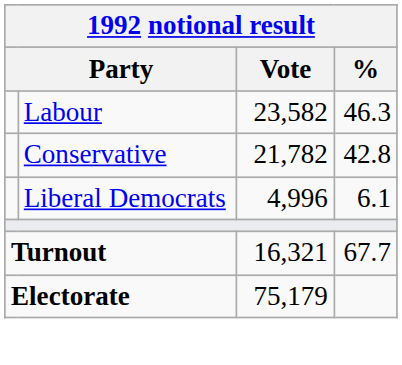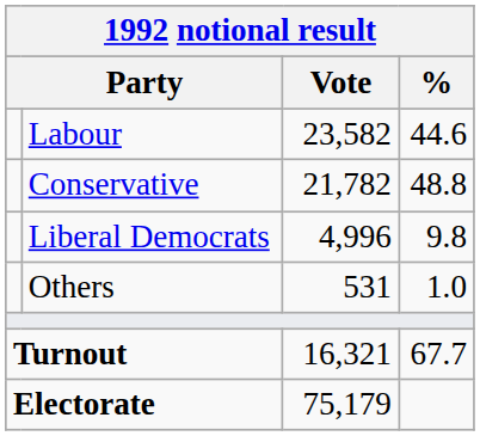Labour | %: 46.3 -> 44.6
Conservative | %: 42.8 -> 48.8
Liberal Democrats | %: 6.1 -> 9.8
+ row: Others | 531 | 1.0
